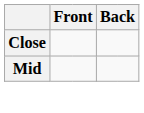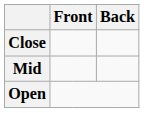+ row: Open
